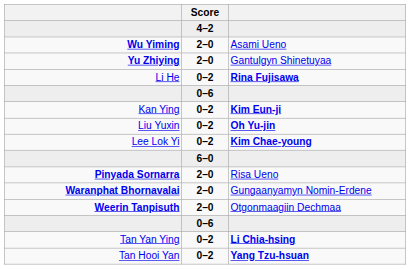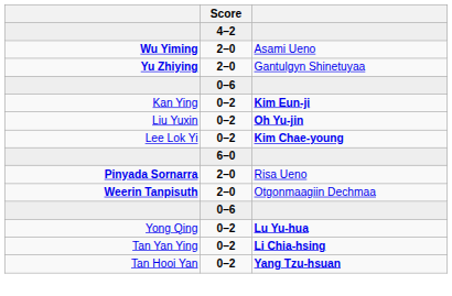- row: Li He | 0–2 | Rina Fujisawa
- row: Waranphat Bhornavalai | 2–0 | Gungaanyamyn Nomin-Erdene
+ row: Yong Qing | 0–2 | Lu Yu-hua
